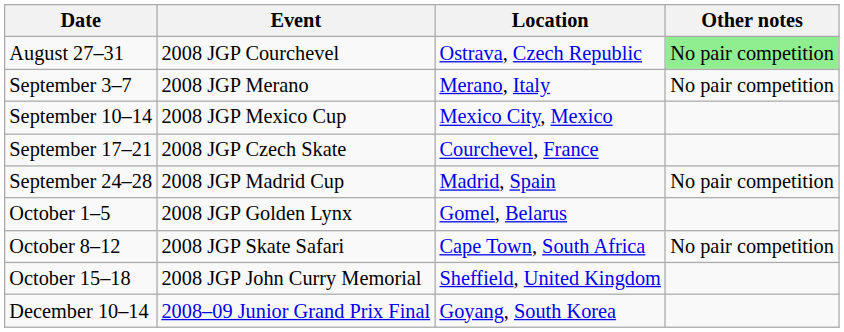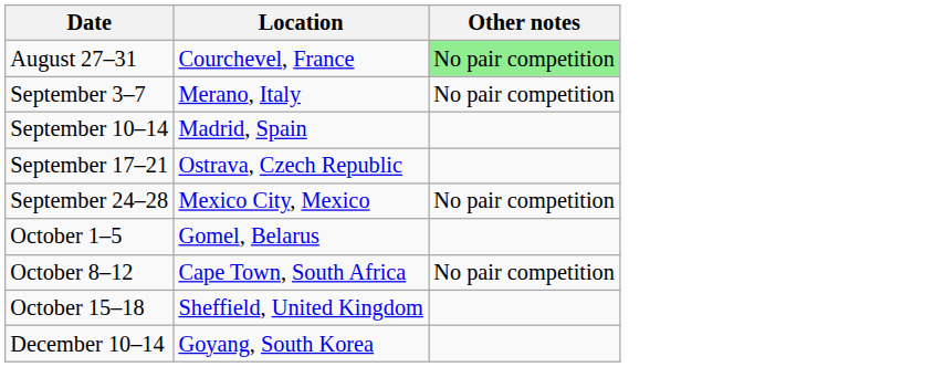- column: Event | 2008 JGP Courchevel | 2008 JGP Merano | 2008 JGP Mexico Cup | 2008 JGP Czech Skate | 2008 JGP Madrid Cup | 2008 JGP Golden Lynx | 2008 JGP Skate Safari | 2008 JGP John Curry Memorial | 2008–09 Junior Grand Prix Final
August 27–31 | Location: Ostrava, Czech Republic -> Courchevel, France
September 10–14 | Location: Mexico City, Mexico -> Madrid, Spain
September 17–21 | Location: Courchevel, France -> Ostrava, Czech Republic
September 24–28 | Location: Madrid, Spain -> Mexico City, Mexico
